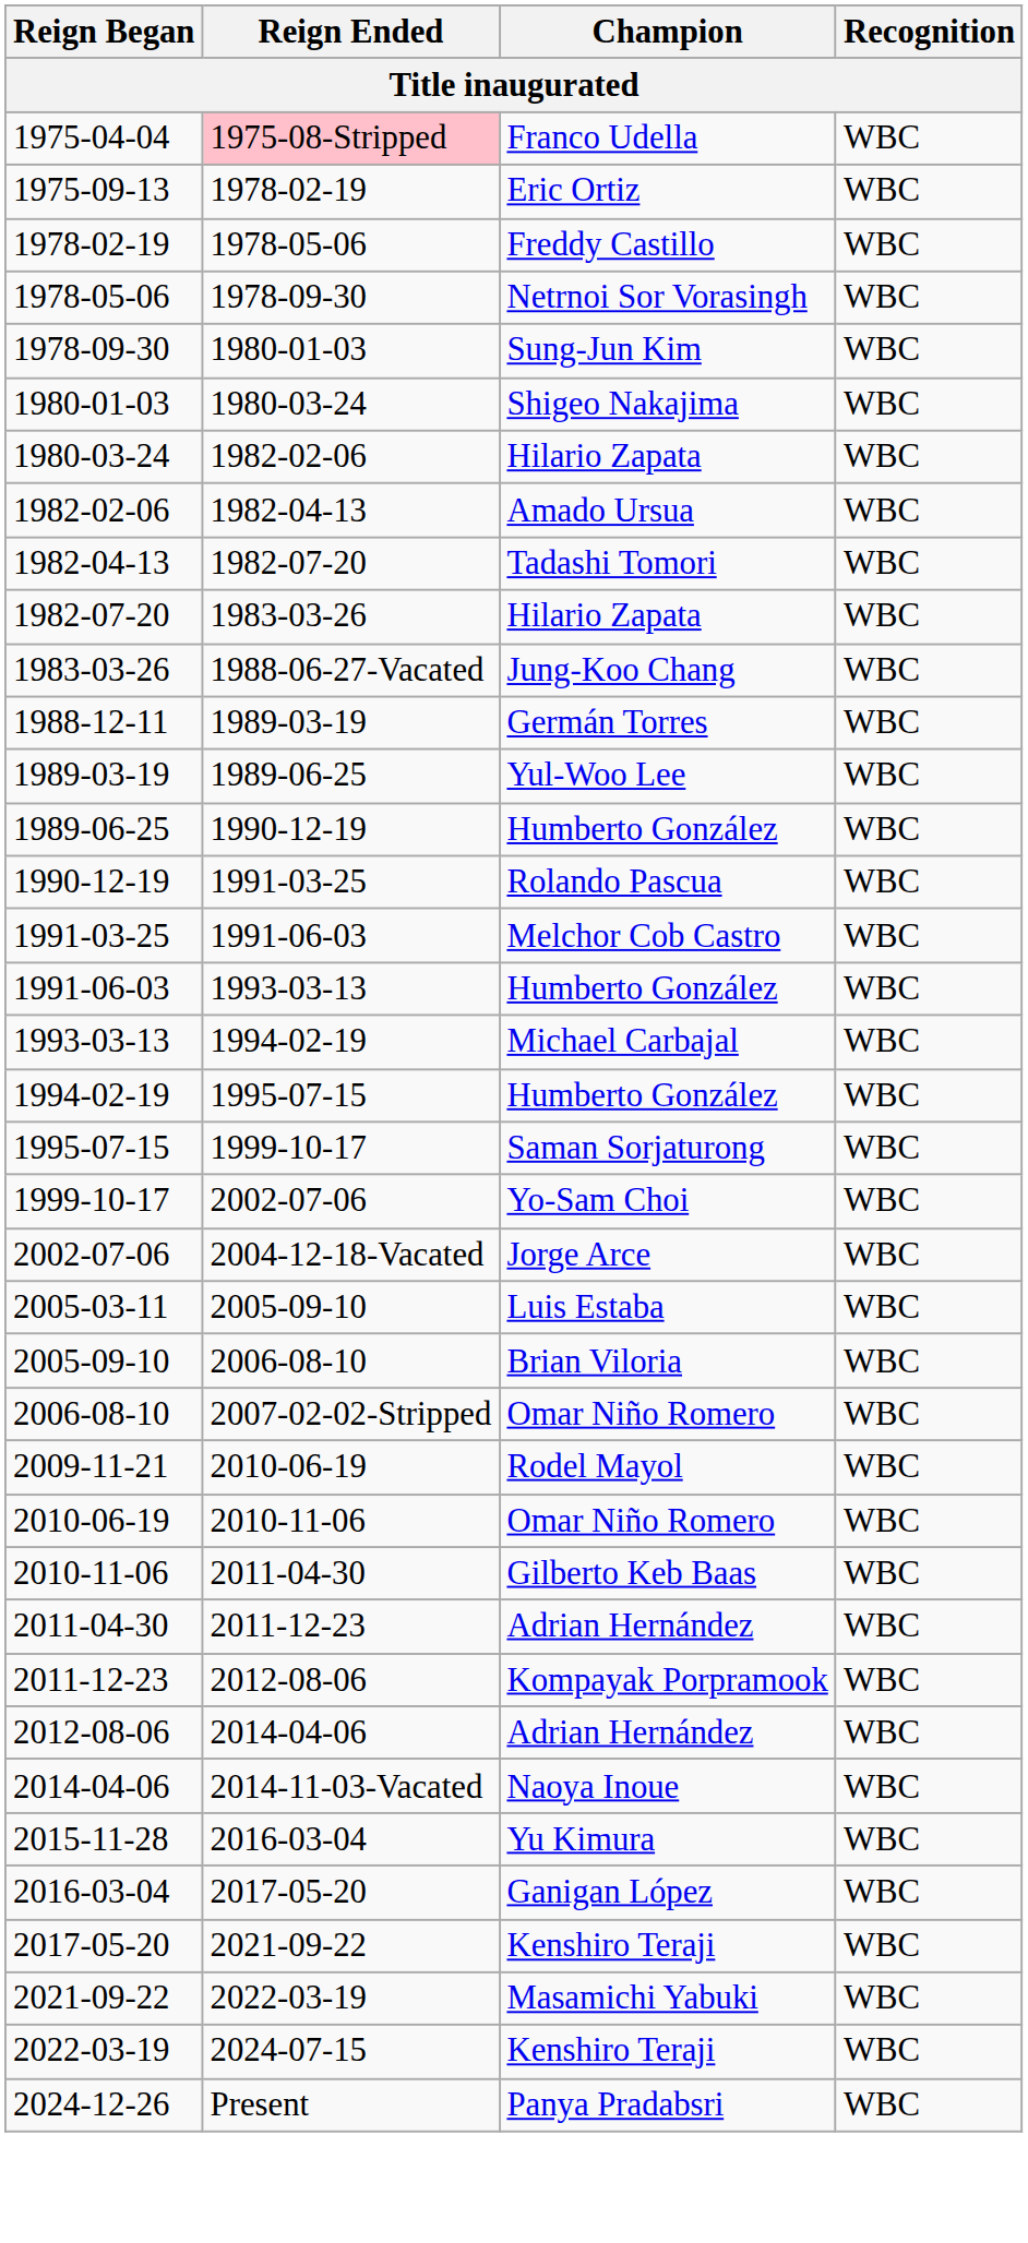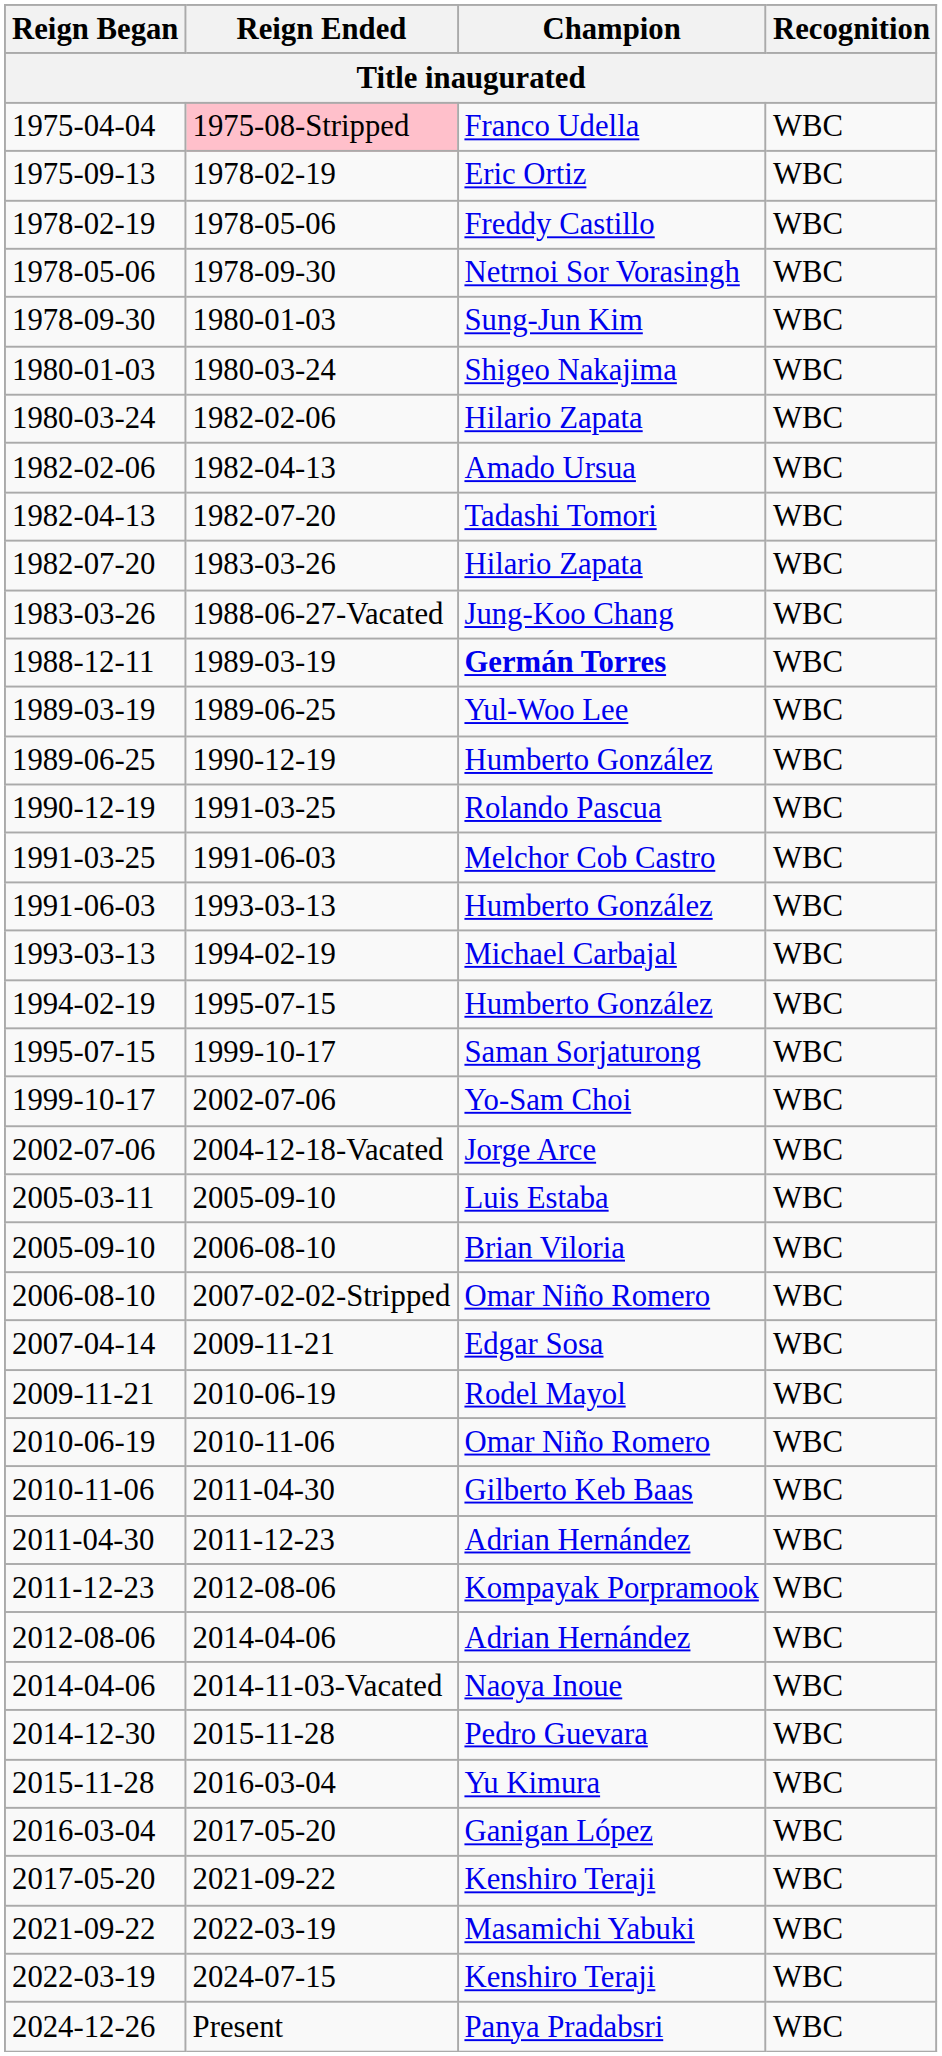1988-12-11 | Champion: normal -> bold
+ row: 2007-04-14 | 2009-11-21 | Edgar Sosa | WBC
+ row: 2014-12-30 | 2015-11-28 | Pedro Guevara | WBC
